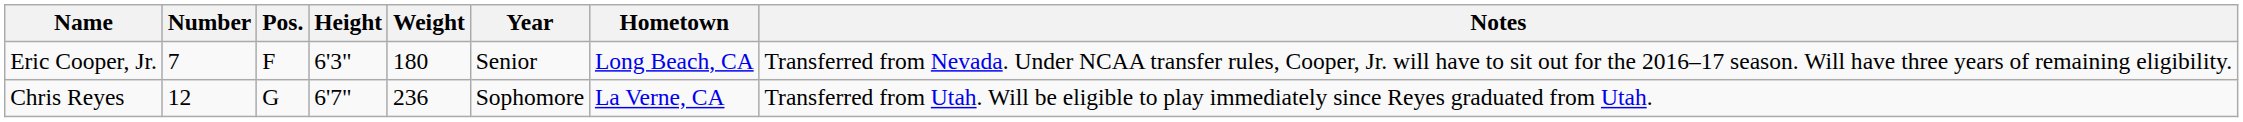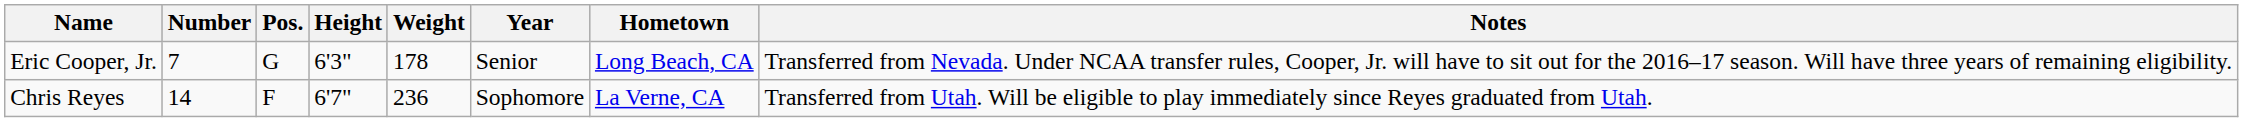Eric Cooper, Jr. | Pos.: F -> G
Eric Cooper, Jr. | Weight: 180 -> 178
Chris Reyes | Number: 12 -> 14
Chris Reyes | Pos.: G -> F
